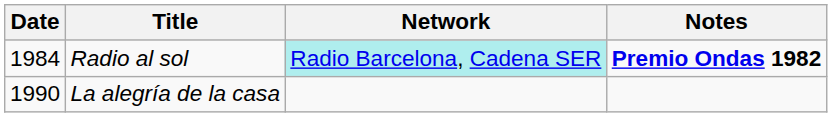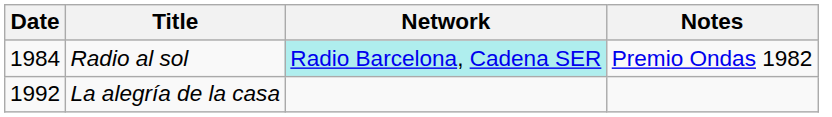Radio al sol | Notes: bold -> normal
La alegría de la casa | Date: 1990 -> 1992
